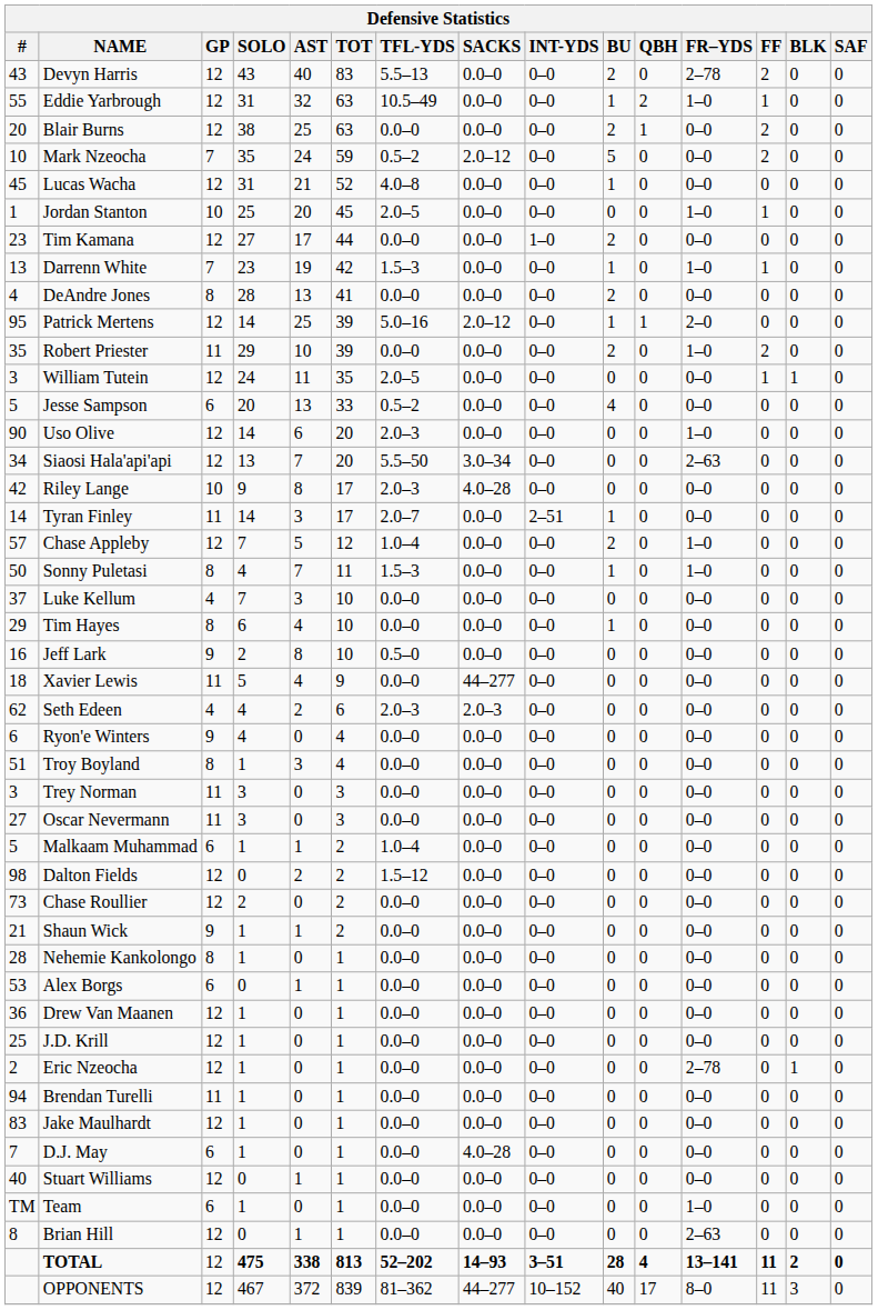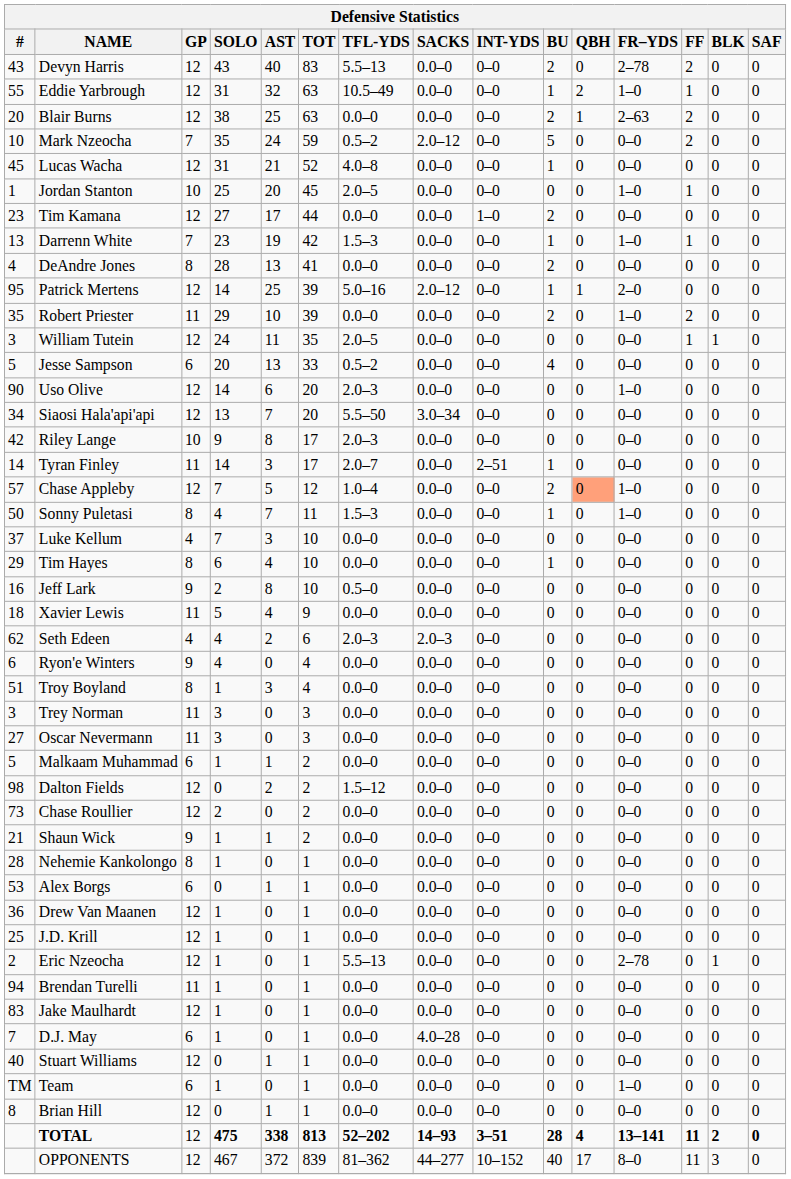Blair Burns | FR–YDS: 0–0 -> 2–63
Siaosi Hala'api'api | FR–YDS: 2–63 -> 0–0
Riley Lange | SACKS: 4.0–28 -> 0.0–0
Chase Appleby | QBH: no background -> lightsalmon background
Xavier Lewis | SACKS: 44–277 -> 0.0–0
Malkaam Muhammad | TFL-YDS: 1.0–4 -> 0.0–0
Eric Nzeocha | TFL-YDS: 0.0–0 -> 5.5–13
Brian Hill | FR–YDS: 2–63 -> 0–0
